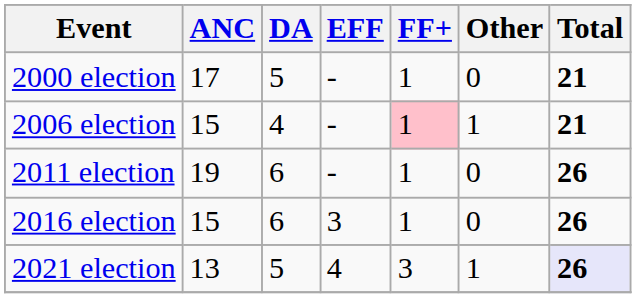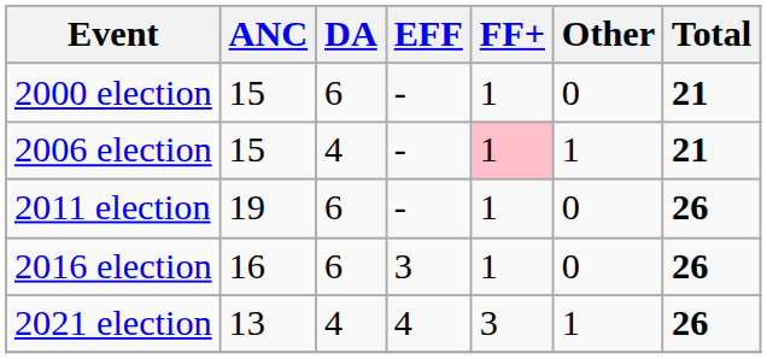2000 election | ANC: 17 -> 15
2000 election | DA: 5 -> 6
2016 election | ANC: 15 -> 16
2021 election | DA: 5 -> 4
2021 election | Total: lavender background -> no background
